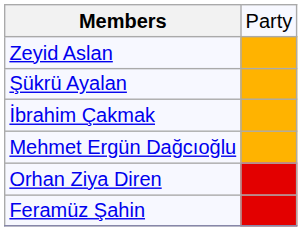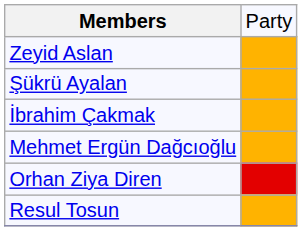- row: Feramüz Şahin
+ row: Resul Tosun
